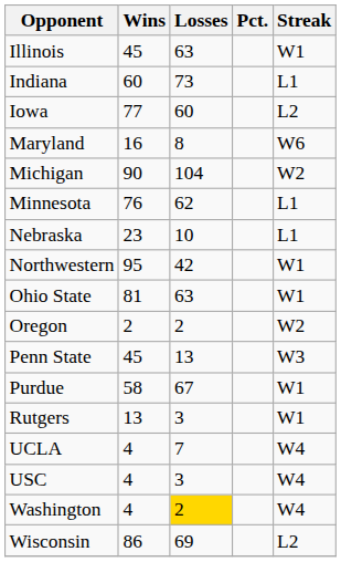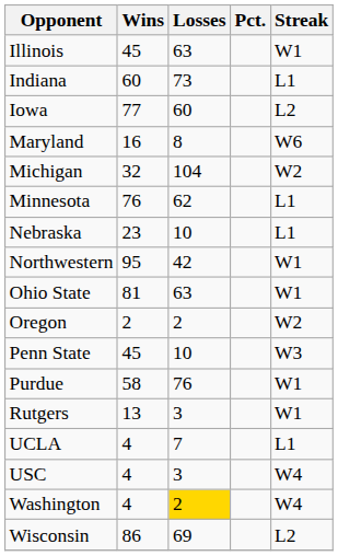Michigan | Wins: 90 -> 32
Penn State | Losses: 13 -> 10
Purdue | Losses: 67 -> 76
UCLA | Streak: W4 -> L1
